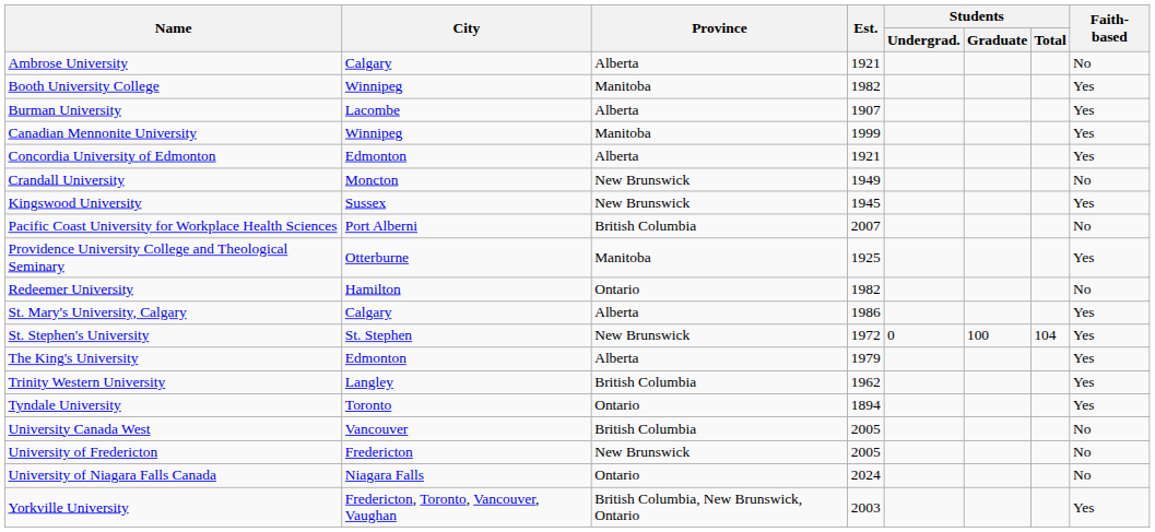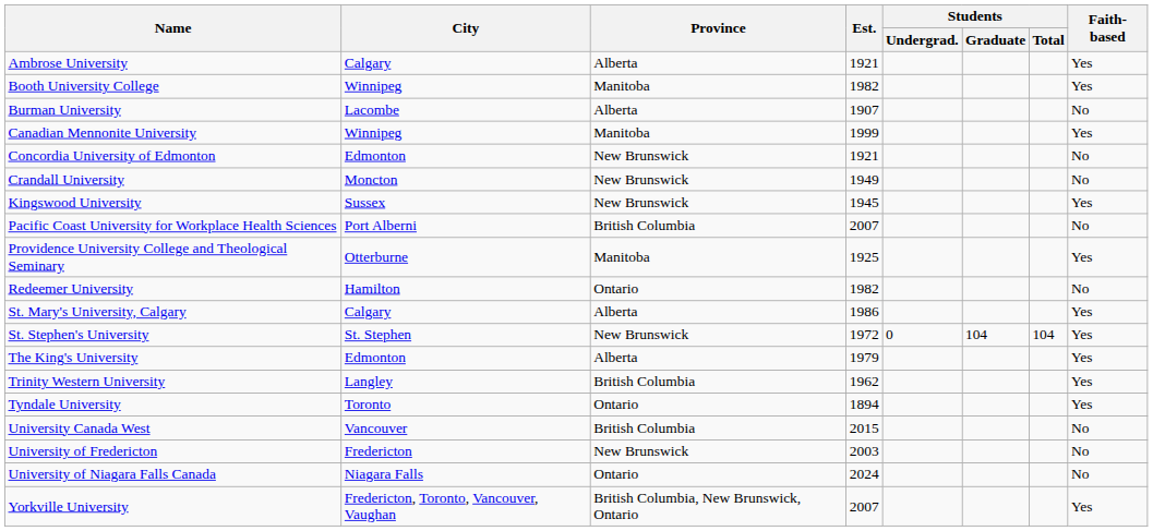Ambrose University | Faith-based: No -> Yes
Burman University | Faith-based: Yes -> No
Concordia University of Edmonton | Province: Alberta -> New Brunswick
Concordia University of Edmonton | Faith-based: Yes -> No
St. Stephen's University | Students / Graduate: 100 -> 104
University Canada West | Est.: 2005 -> 2015
University of Fredericton | Est.: 2005 -> 2003
Yorkville University | Est.: 2003 -> 2007
